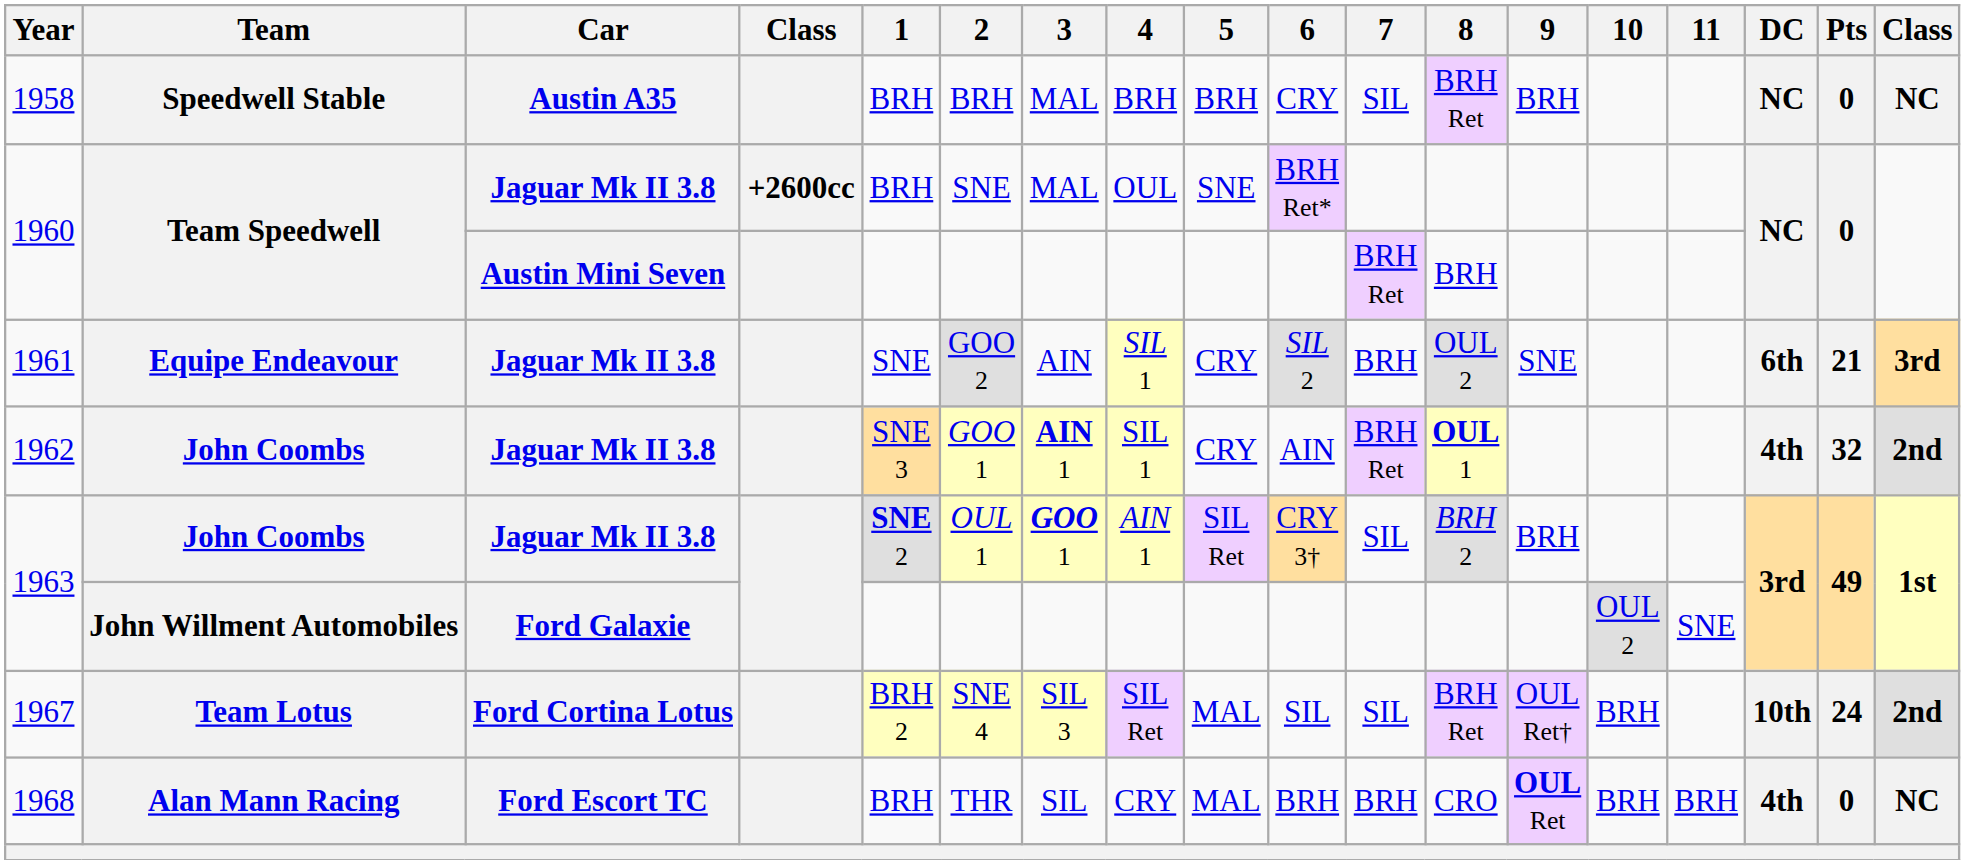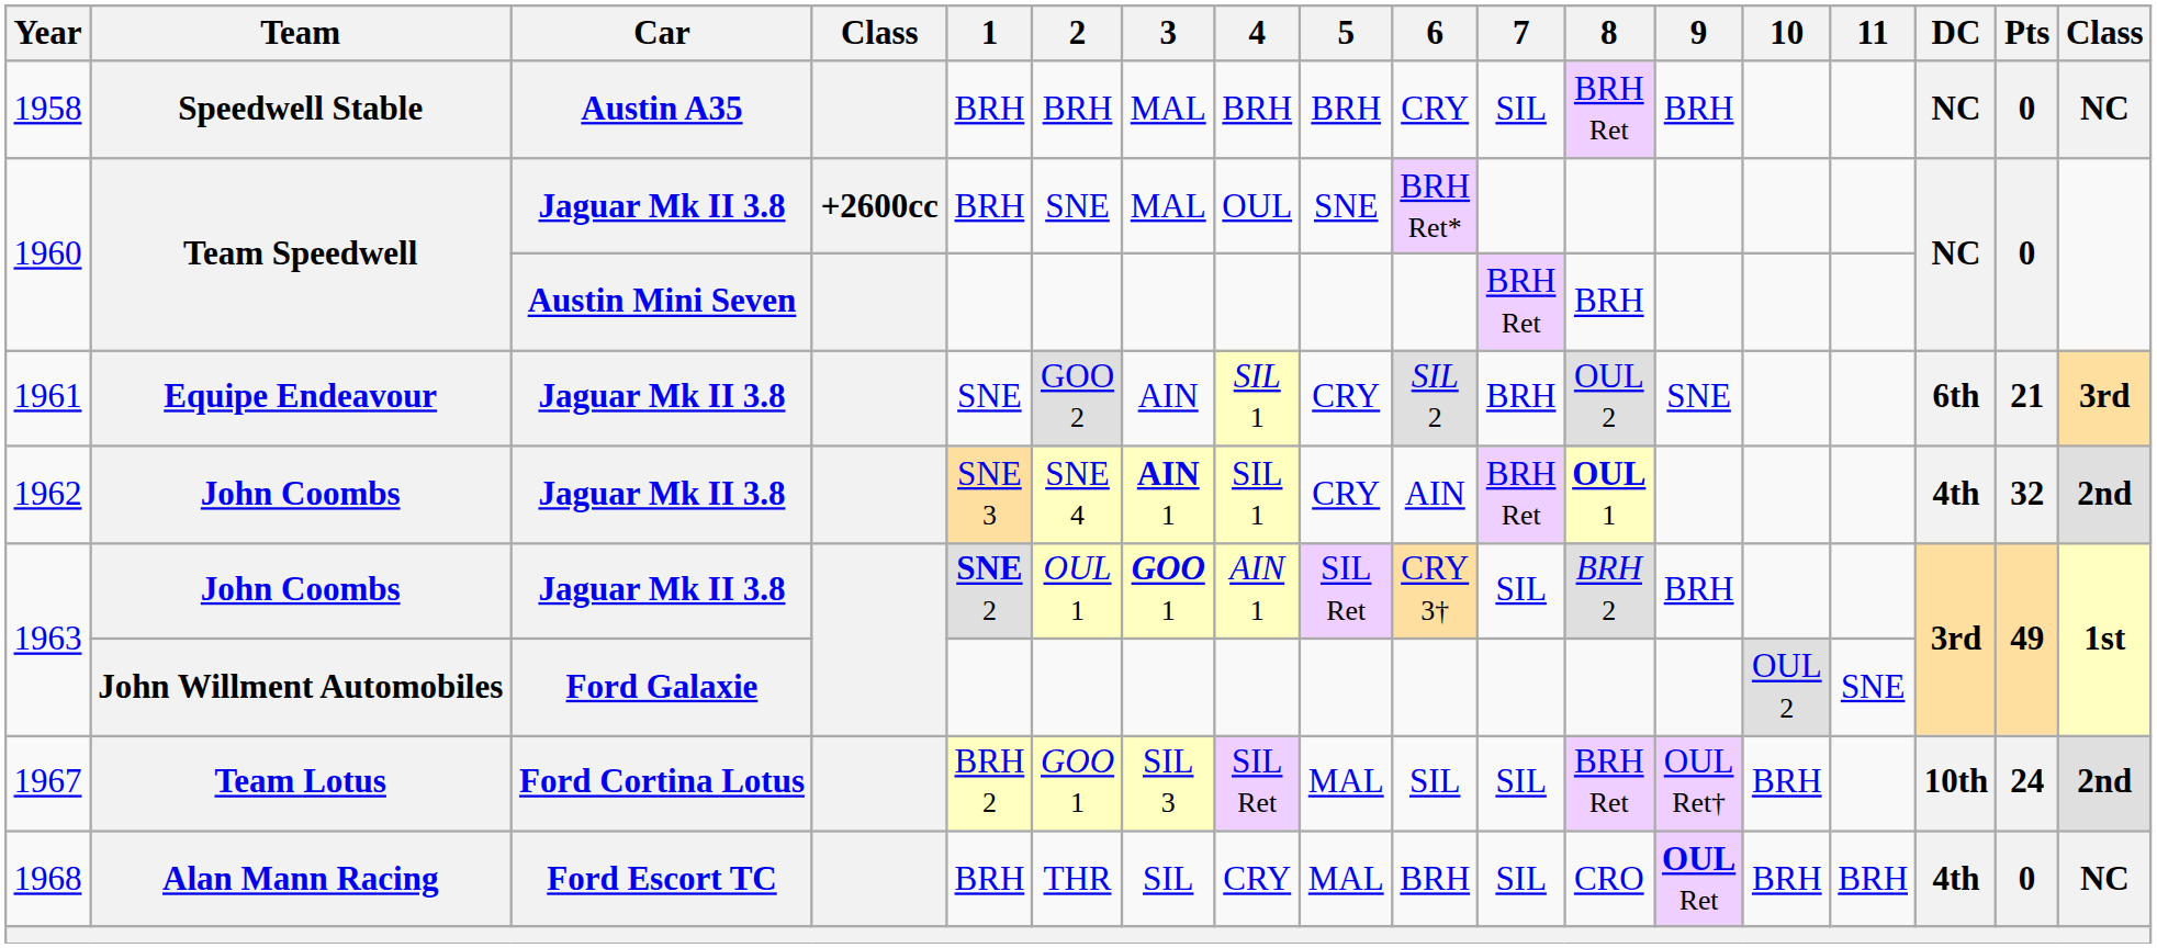1962 | 2: GOO 1 -> SNE 4
1967 | 2: SNE 4 -> GOO 1
1968 | 7: BRH -> SIL
